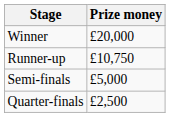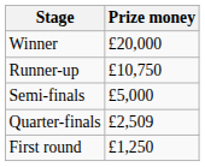Quarter-finals | Prize money: £2,500 -> £2,509
+ row: First round | £1,250
